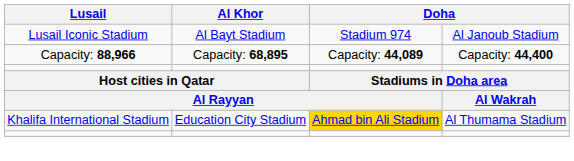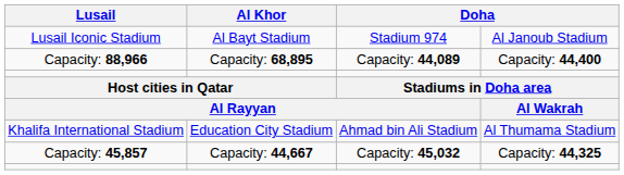Khalifa International Stadium | column 3: gold background -> no background
+ row: Capacity: 45,857 | Capacity: 44,667 | Capacity: 45,032 | Capacity: 44,325
